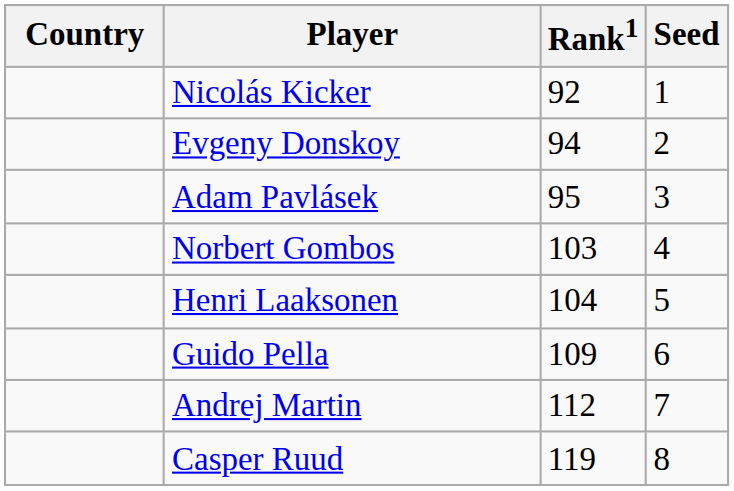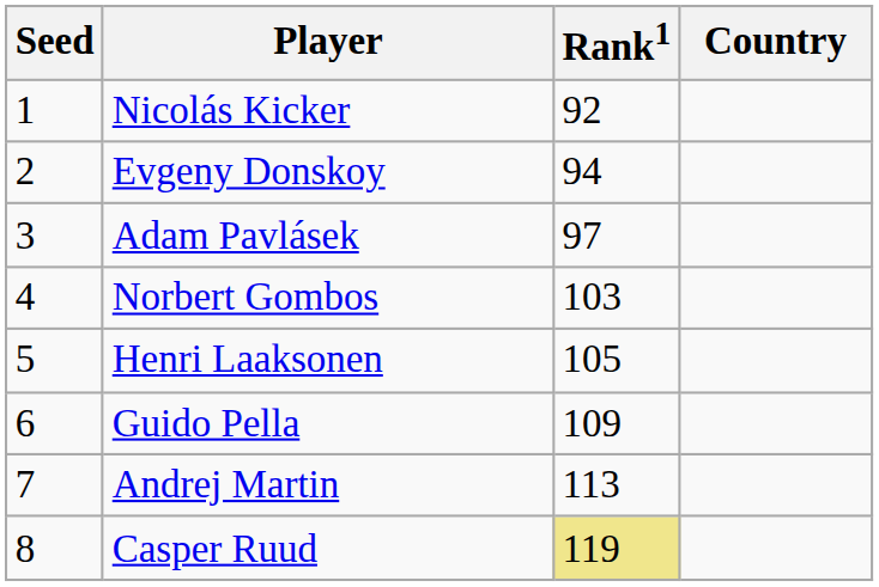columns swapped: Country <-> Seed
Adam Pavlásek | Rank1: 95 -> 97
Henri Laaksonen | Rank1: 104 -> 105
Andrej Martin | Rank1: 112 -> 113
Casper Ruud | Rank1: no background -> khaki background
